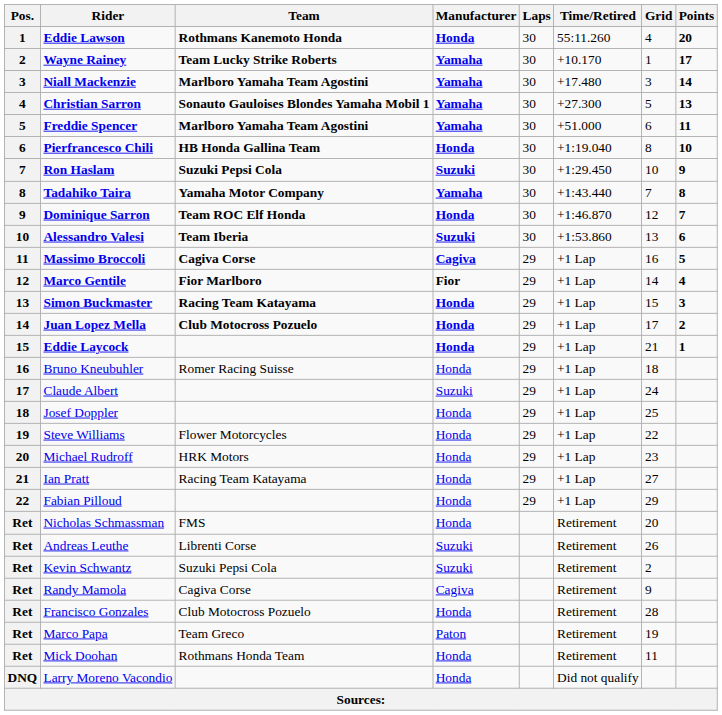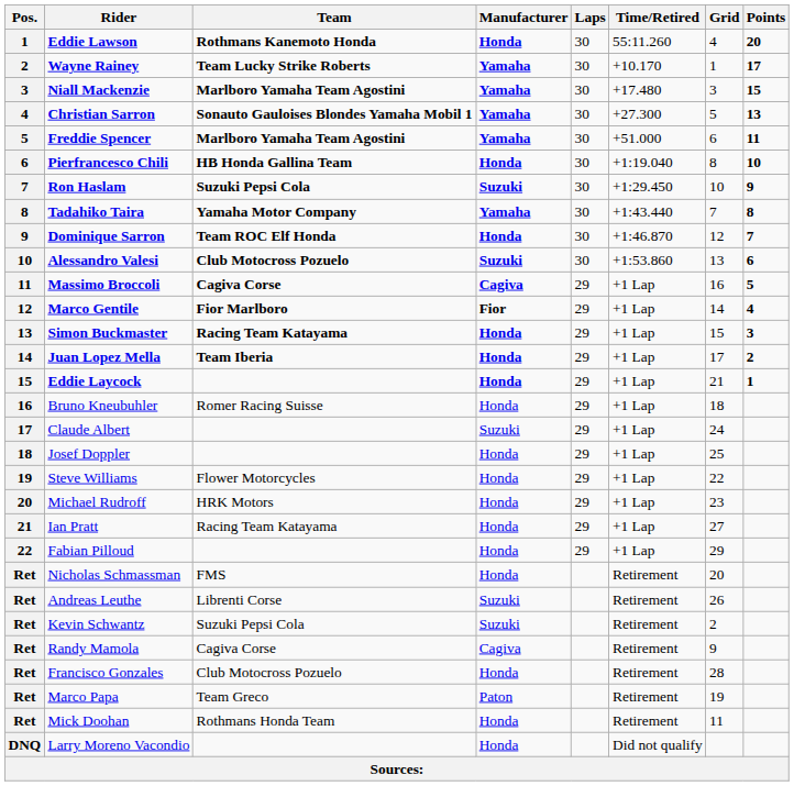Niall Mackenzie | Points: 14 -> 15
Alessandro Valesi | Team: Team Iberia -> Club Motocross Pozuelo
Juan Lopez Mella | Team: Club Motocross Pozuelo -> Team Iberia
